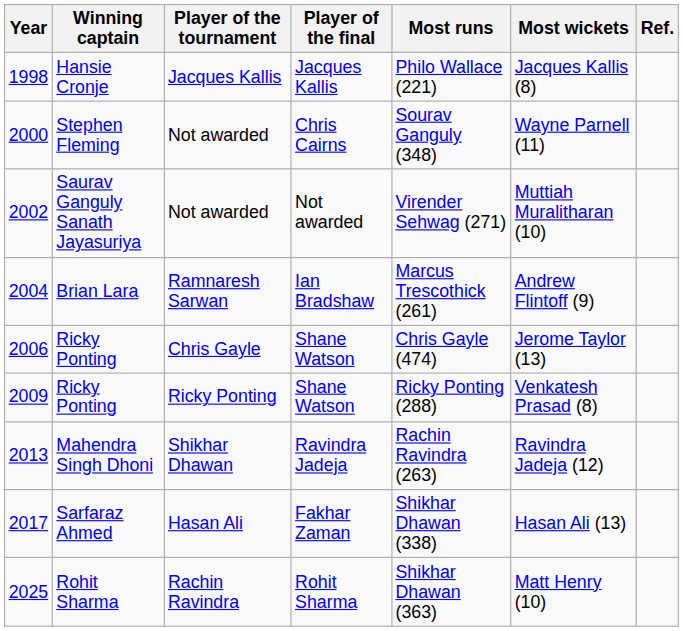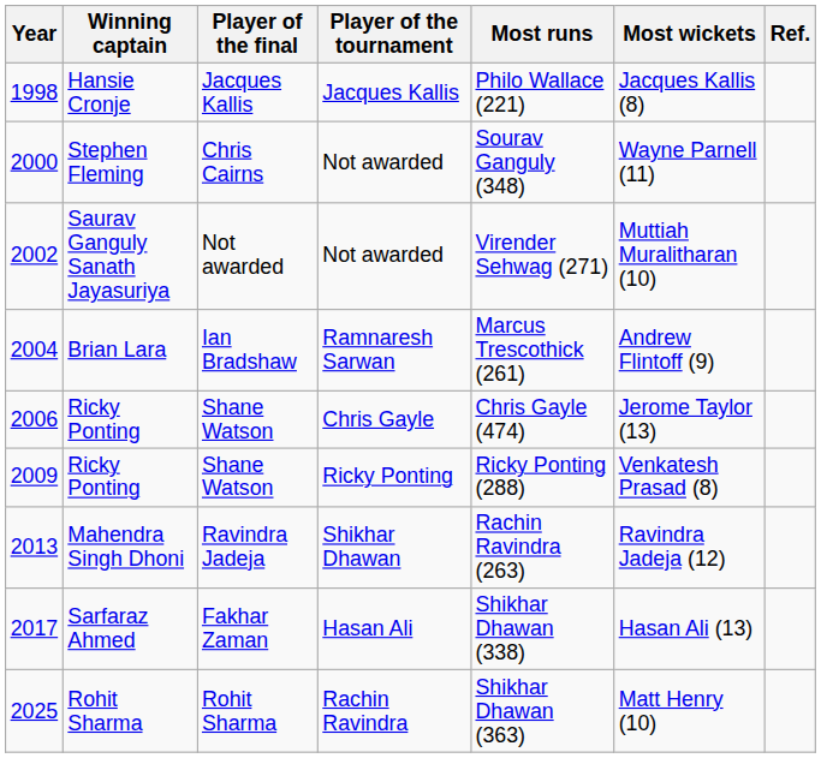columns swapped: Player of the final <-> Player of the tournament
